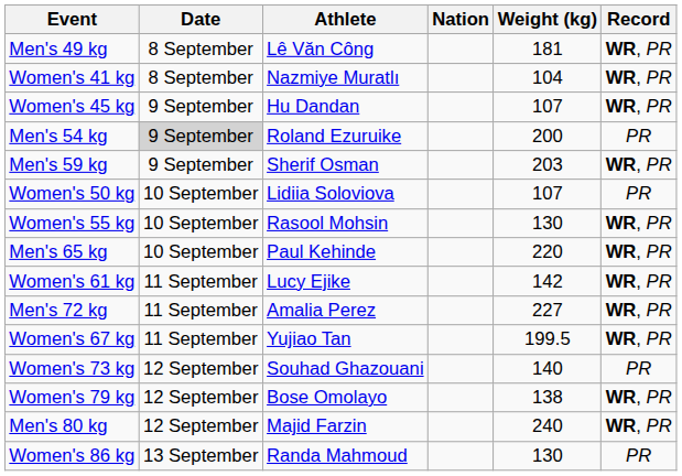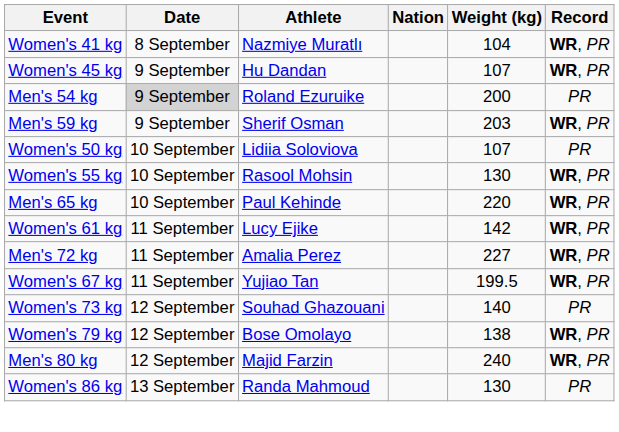- row: Men's 49 kg | 8 September | Lê Văn Công | 181 | WR, PR
